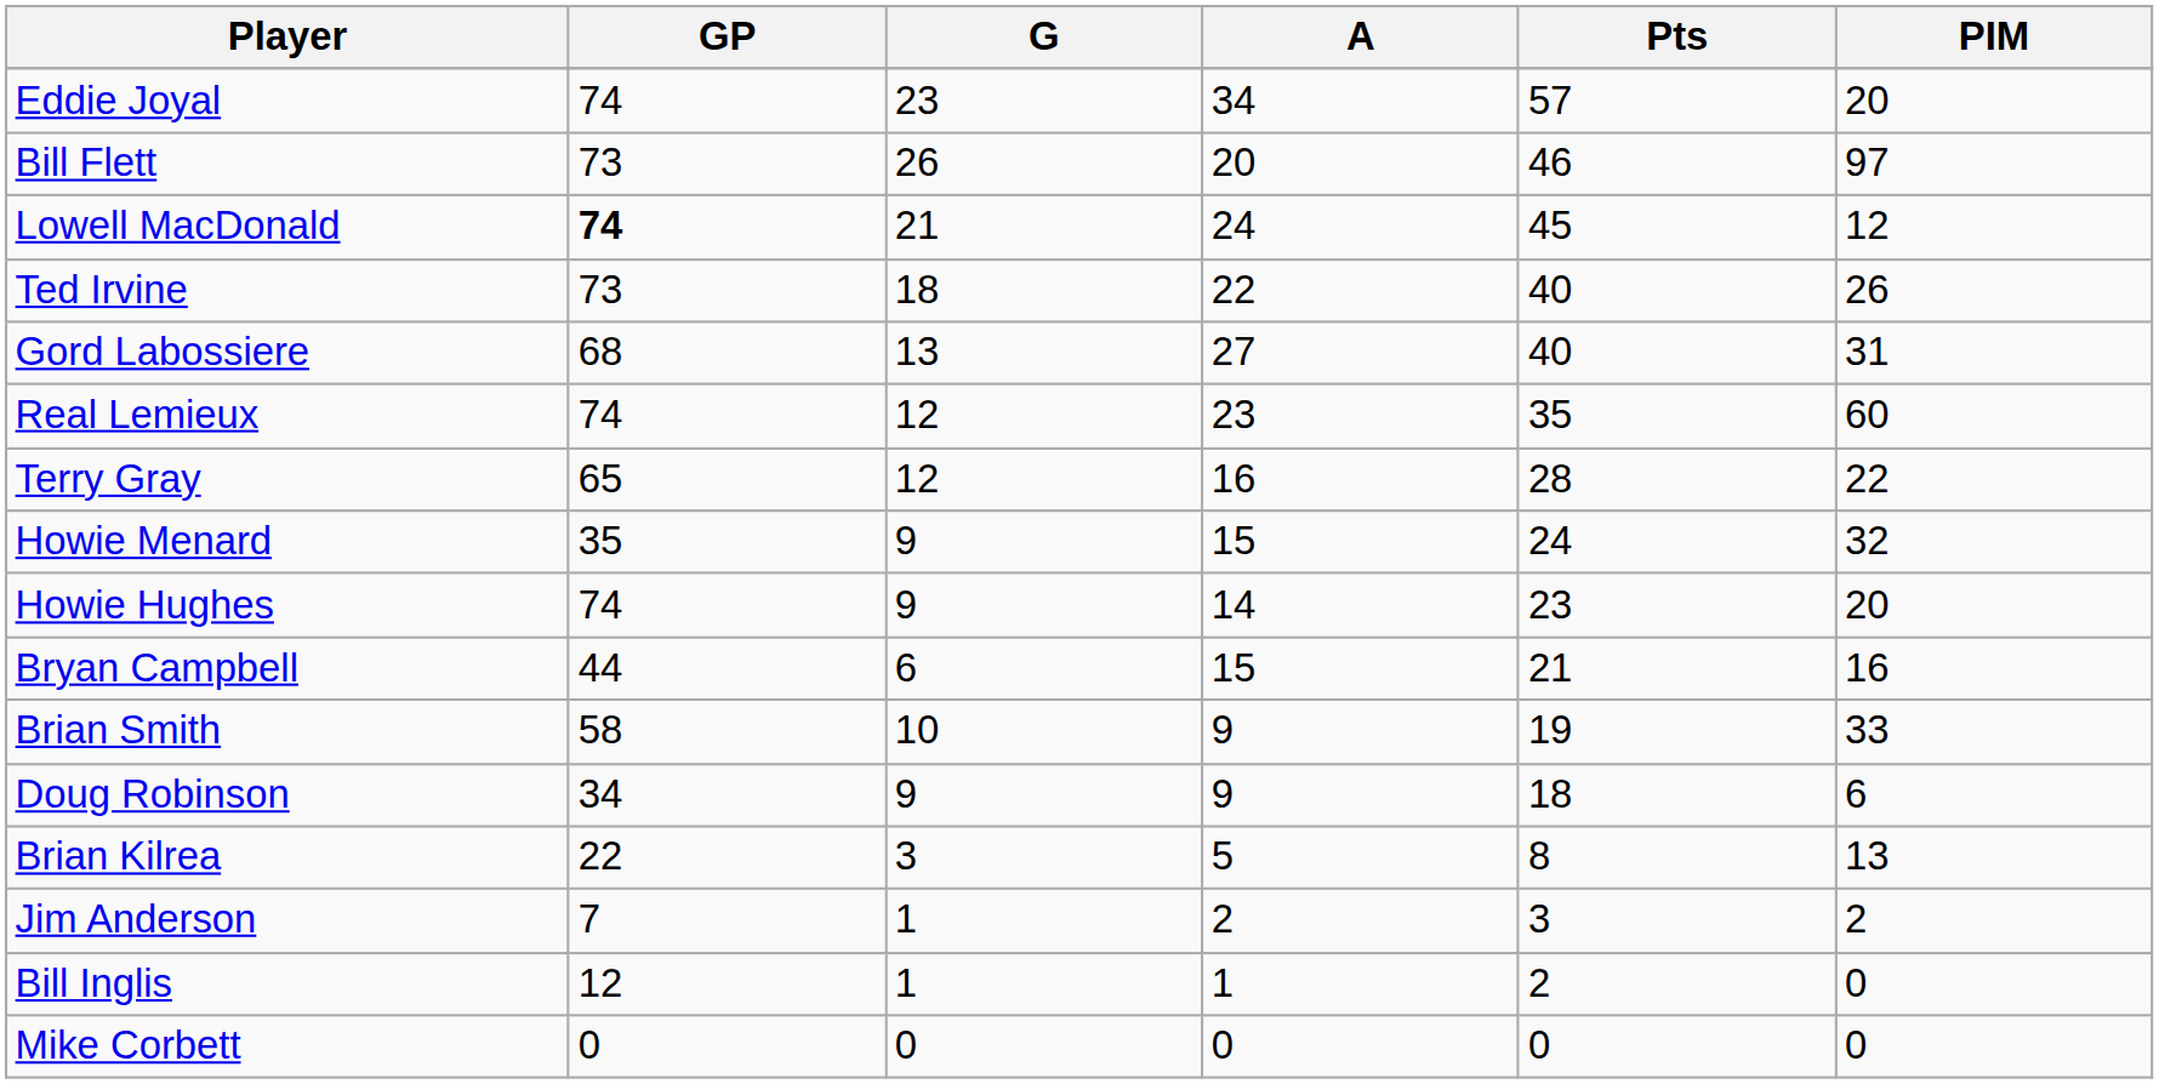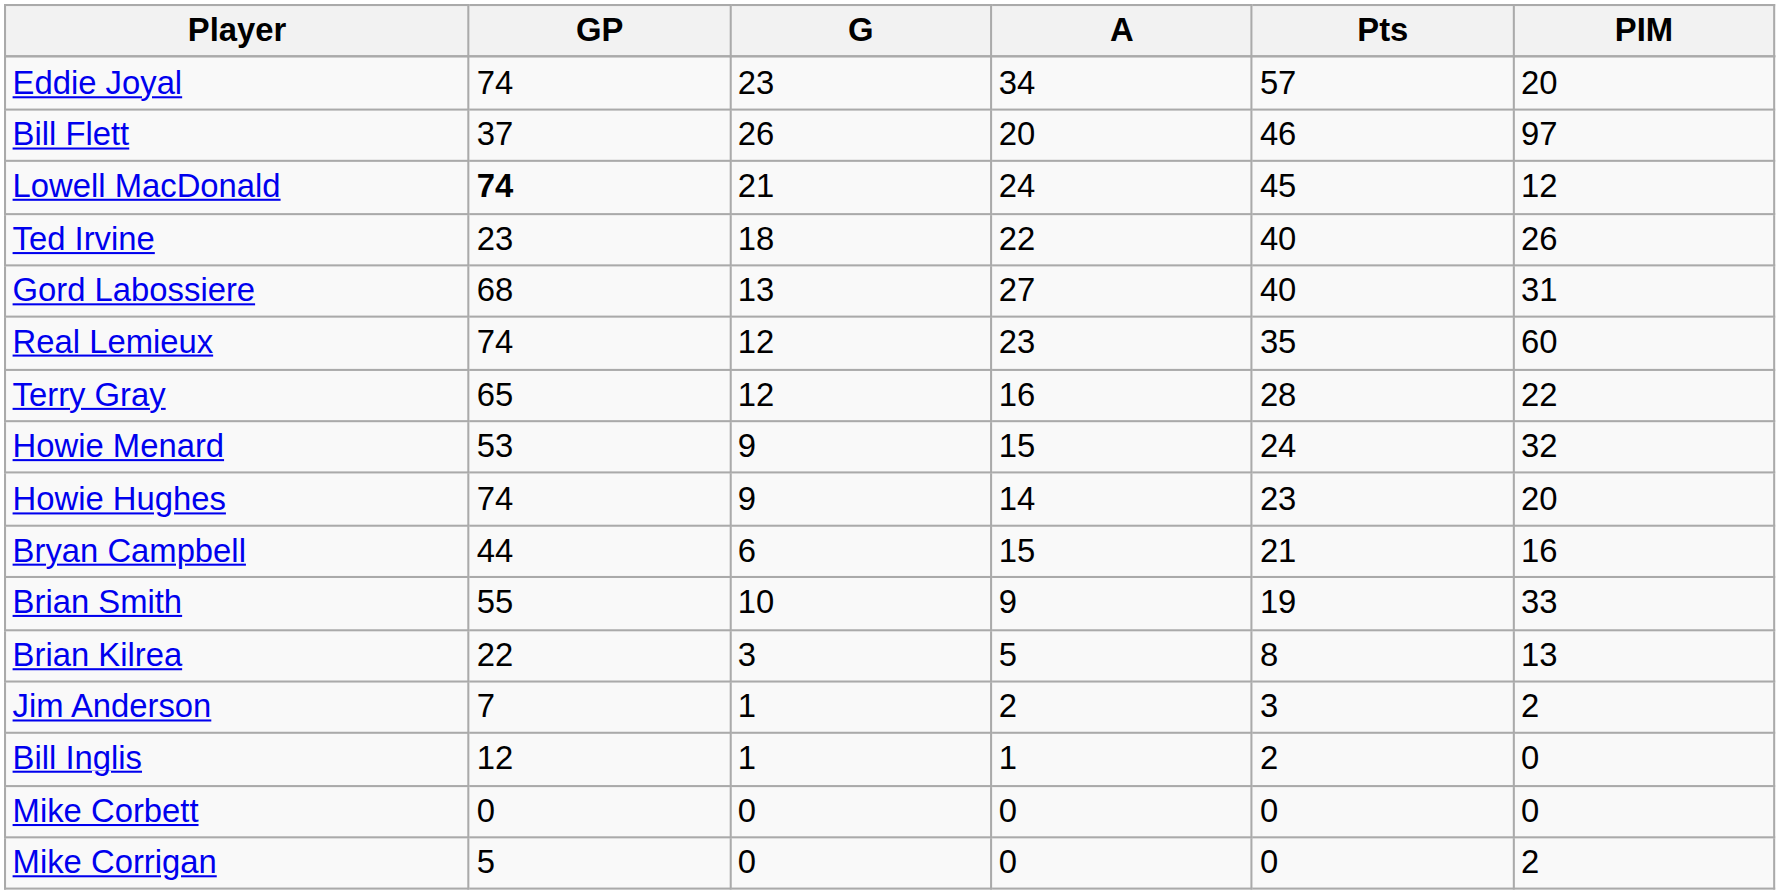Bill Flett | GP: 73 -> 37
Ted Irvine | GP: 73 -> 23
Howie Menard | GP: 35 -> 53
Brian Smith | GP: 58 -> 55
- row: Doug Robinson | 34 | 9 | 9 | 18 | 6
+ row: Mike Corrigan | 5 | 0 | 0 | 0 | 2
